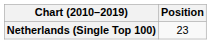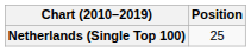Netherlands (Single Top 100) | Position: 23 -> 25
